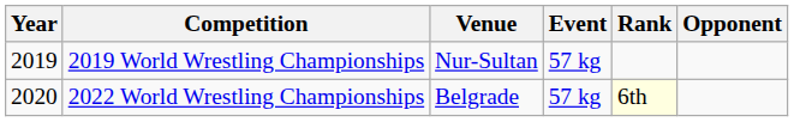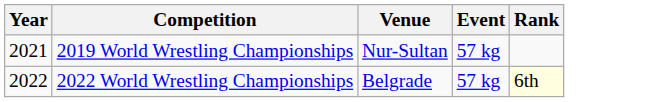- column: Opponent
2019 World Wrestling Championships | Year: 2019 -> 2021
2022 World Wrestling Championships | Year: 2020 -> 2022
